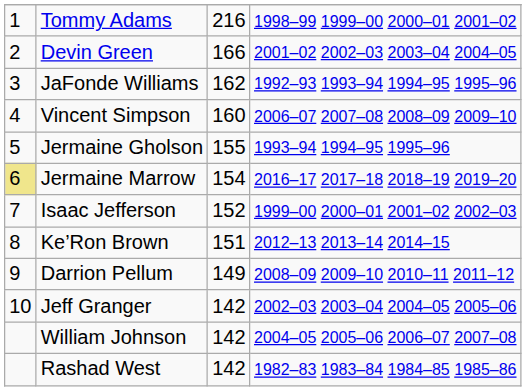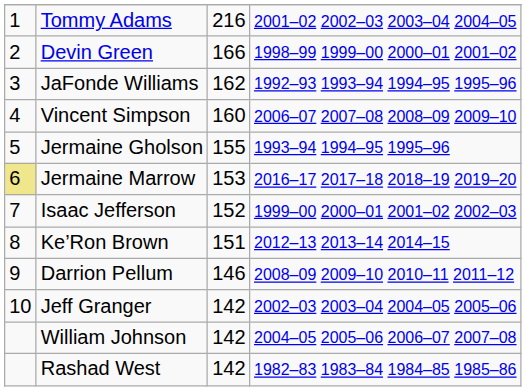Tommy Adams | column 4: 1998–99 1999–00 2000–01 2001–02 -> 2001–02 2002–03 2003–04 2004–05
Devin Green | column 4: 2001–02 2002–03 2003–04 2004–05 -> 1998–99 1999–00 2000–01 2001–02
Jermaine Marrow | column 3: 154 -> 153
Darrion Pellum | column 3: 149 -> 146
